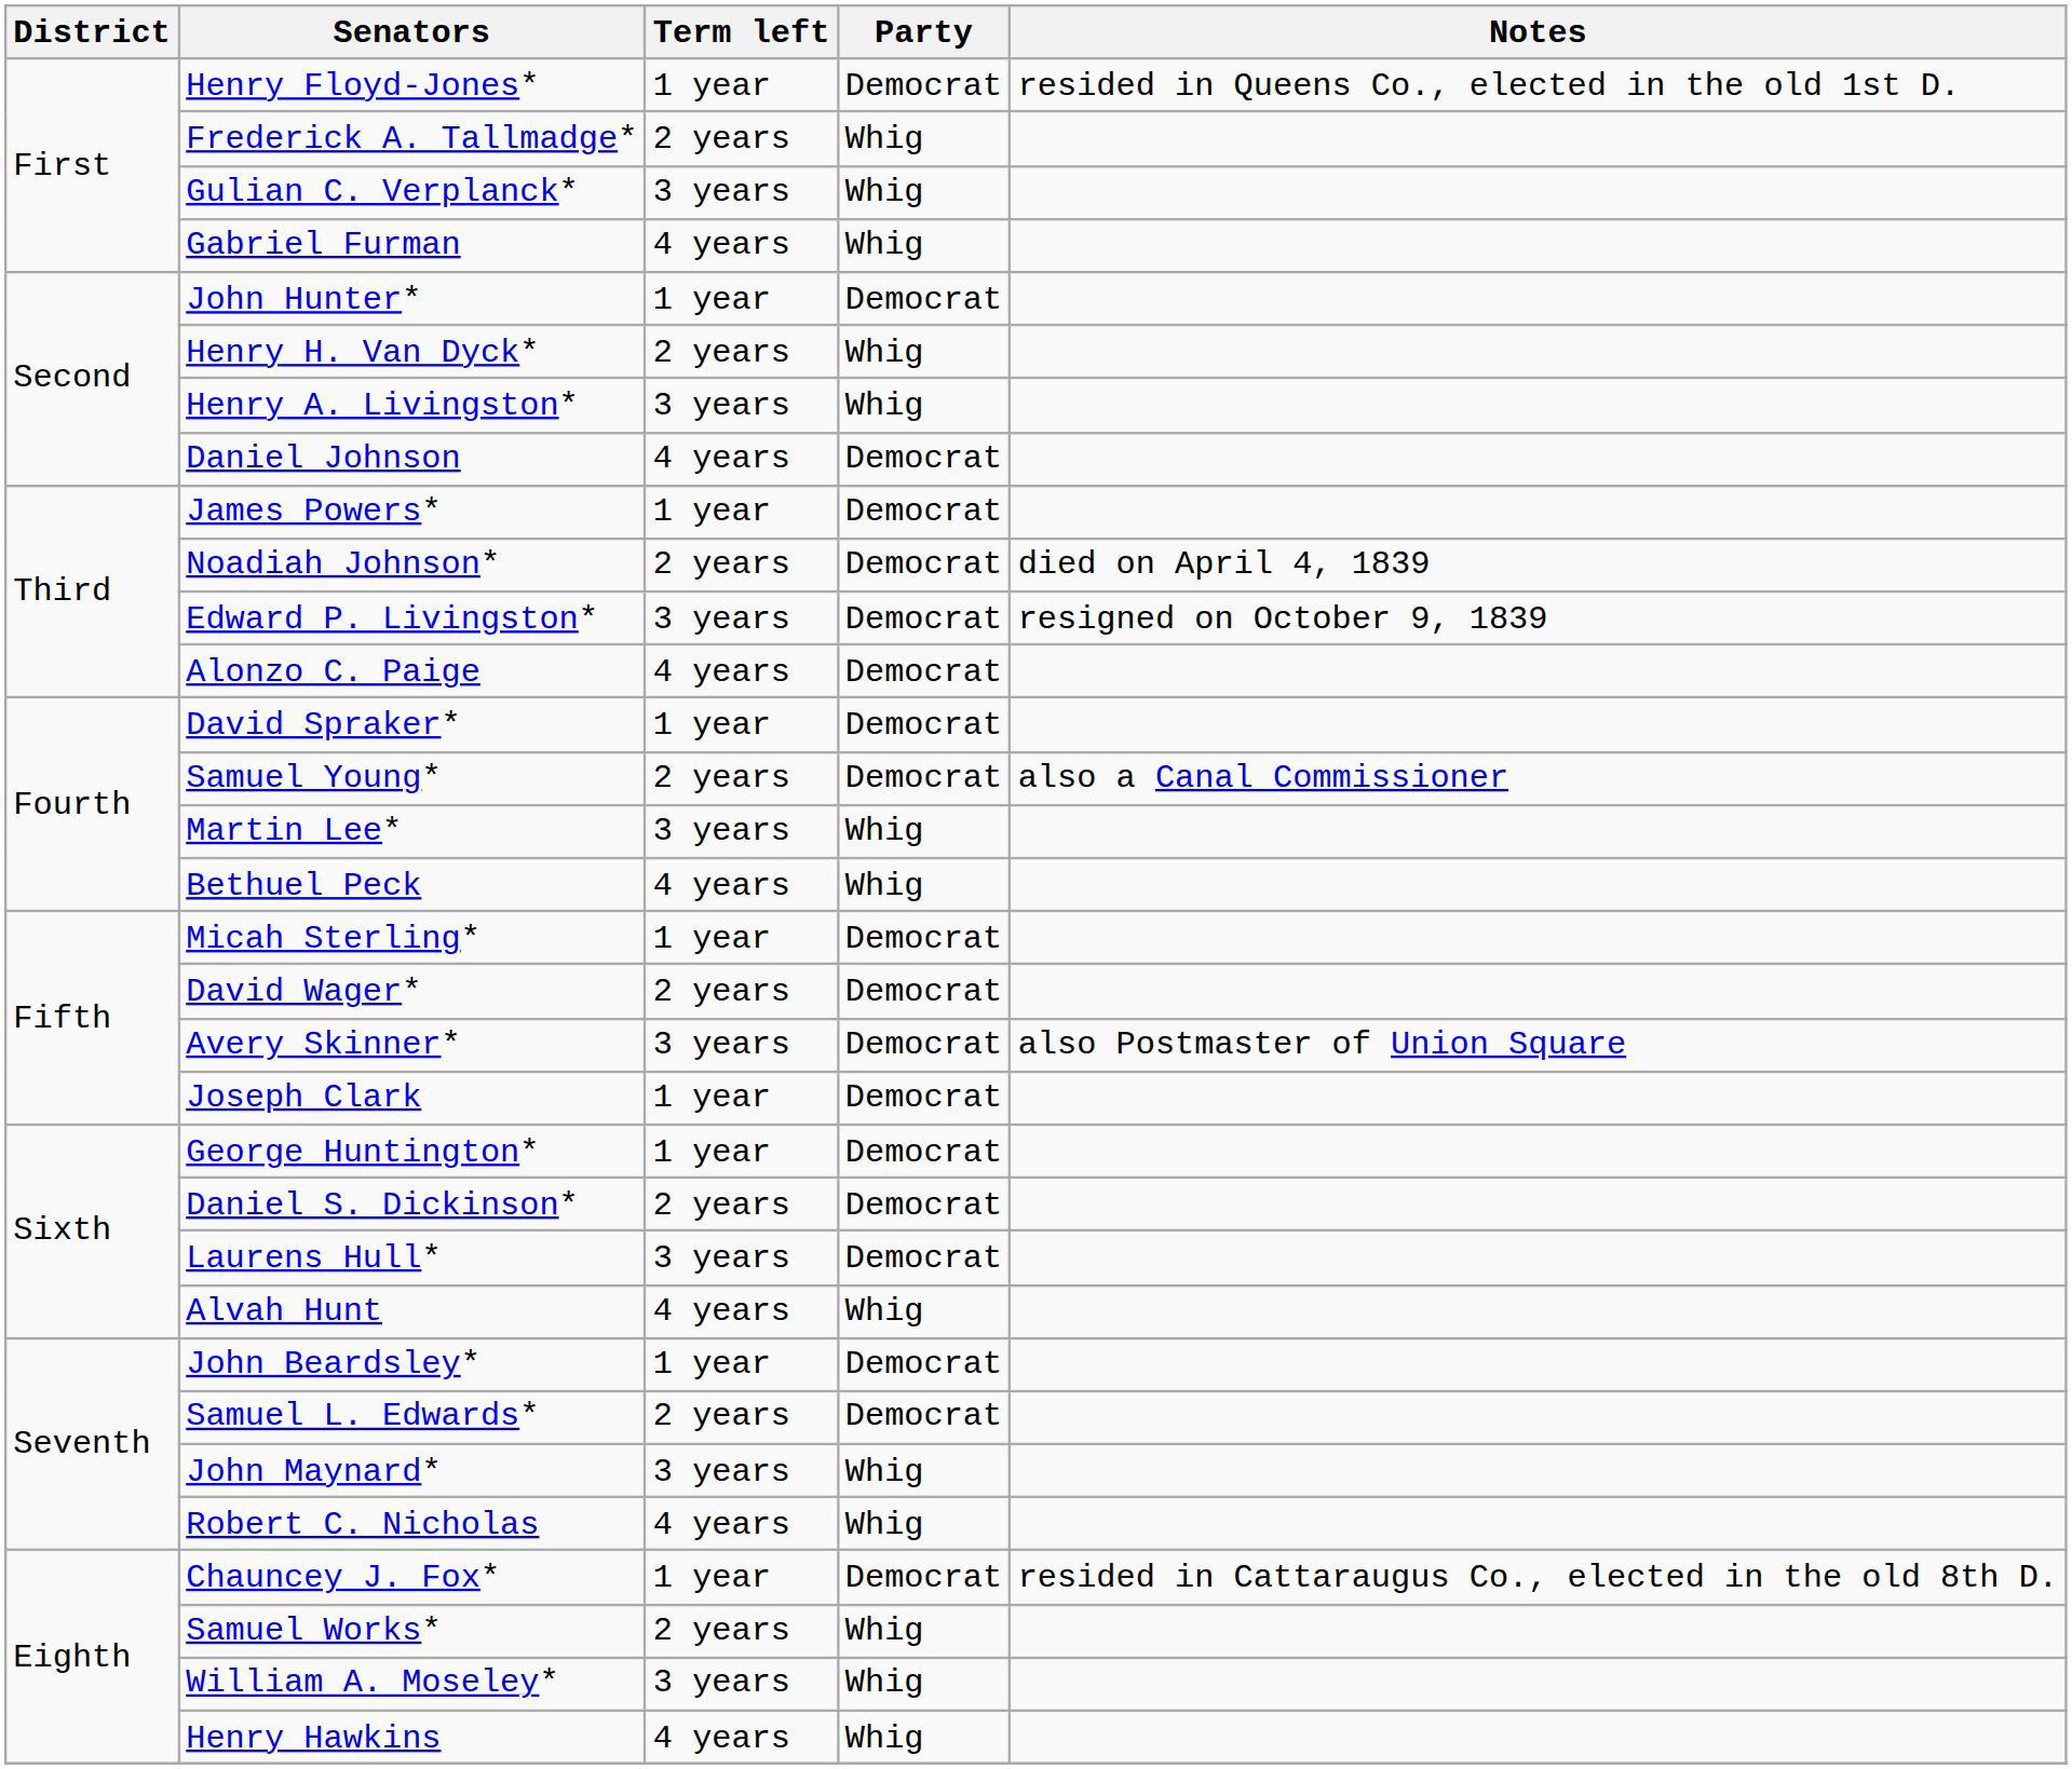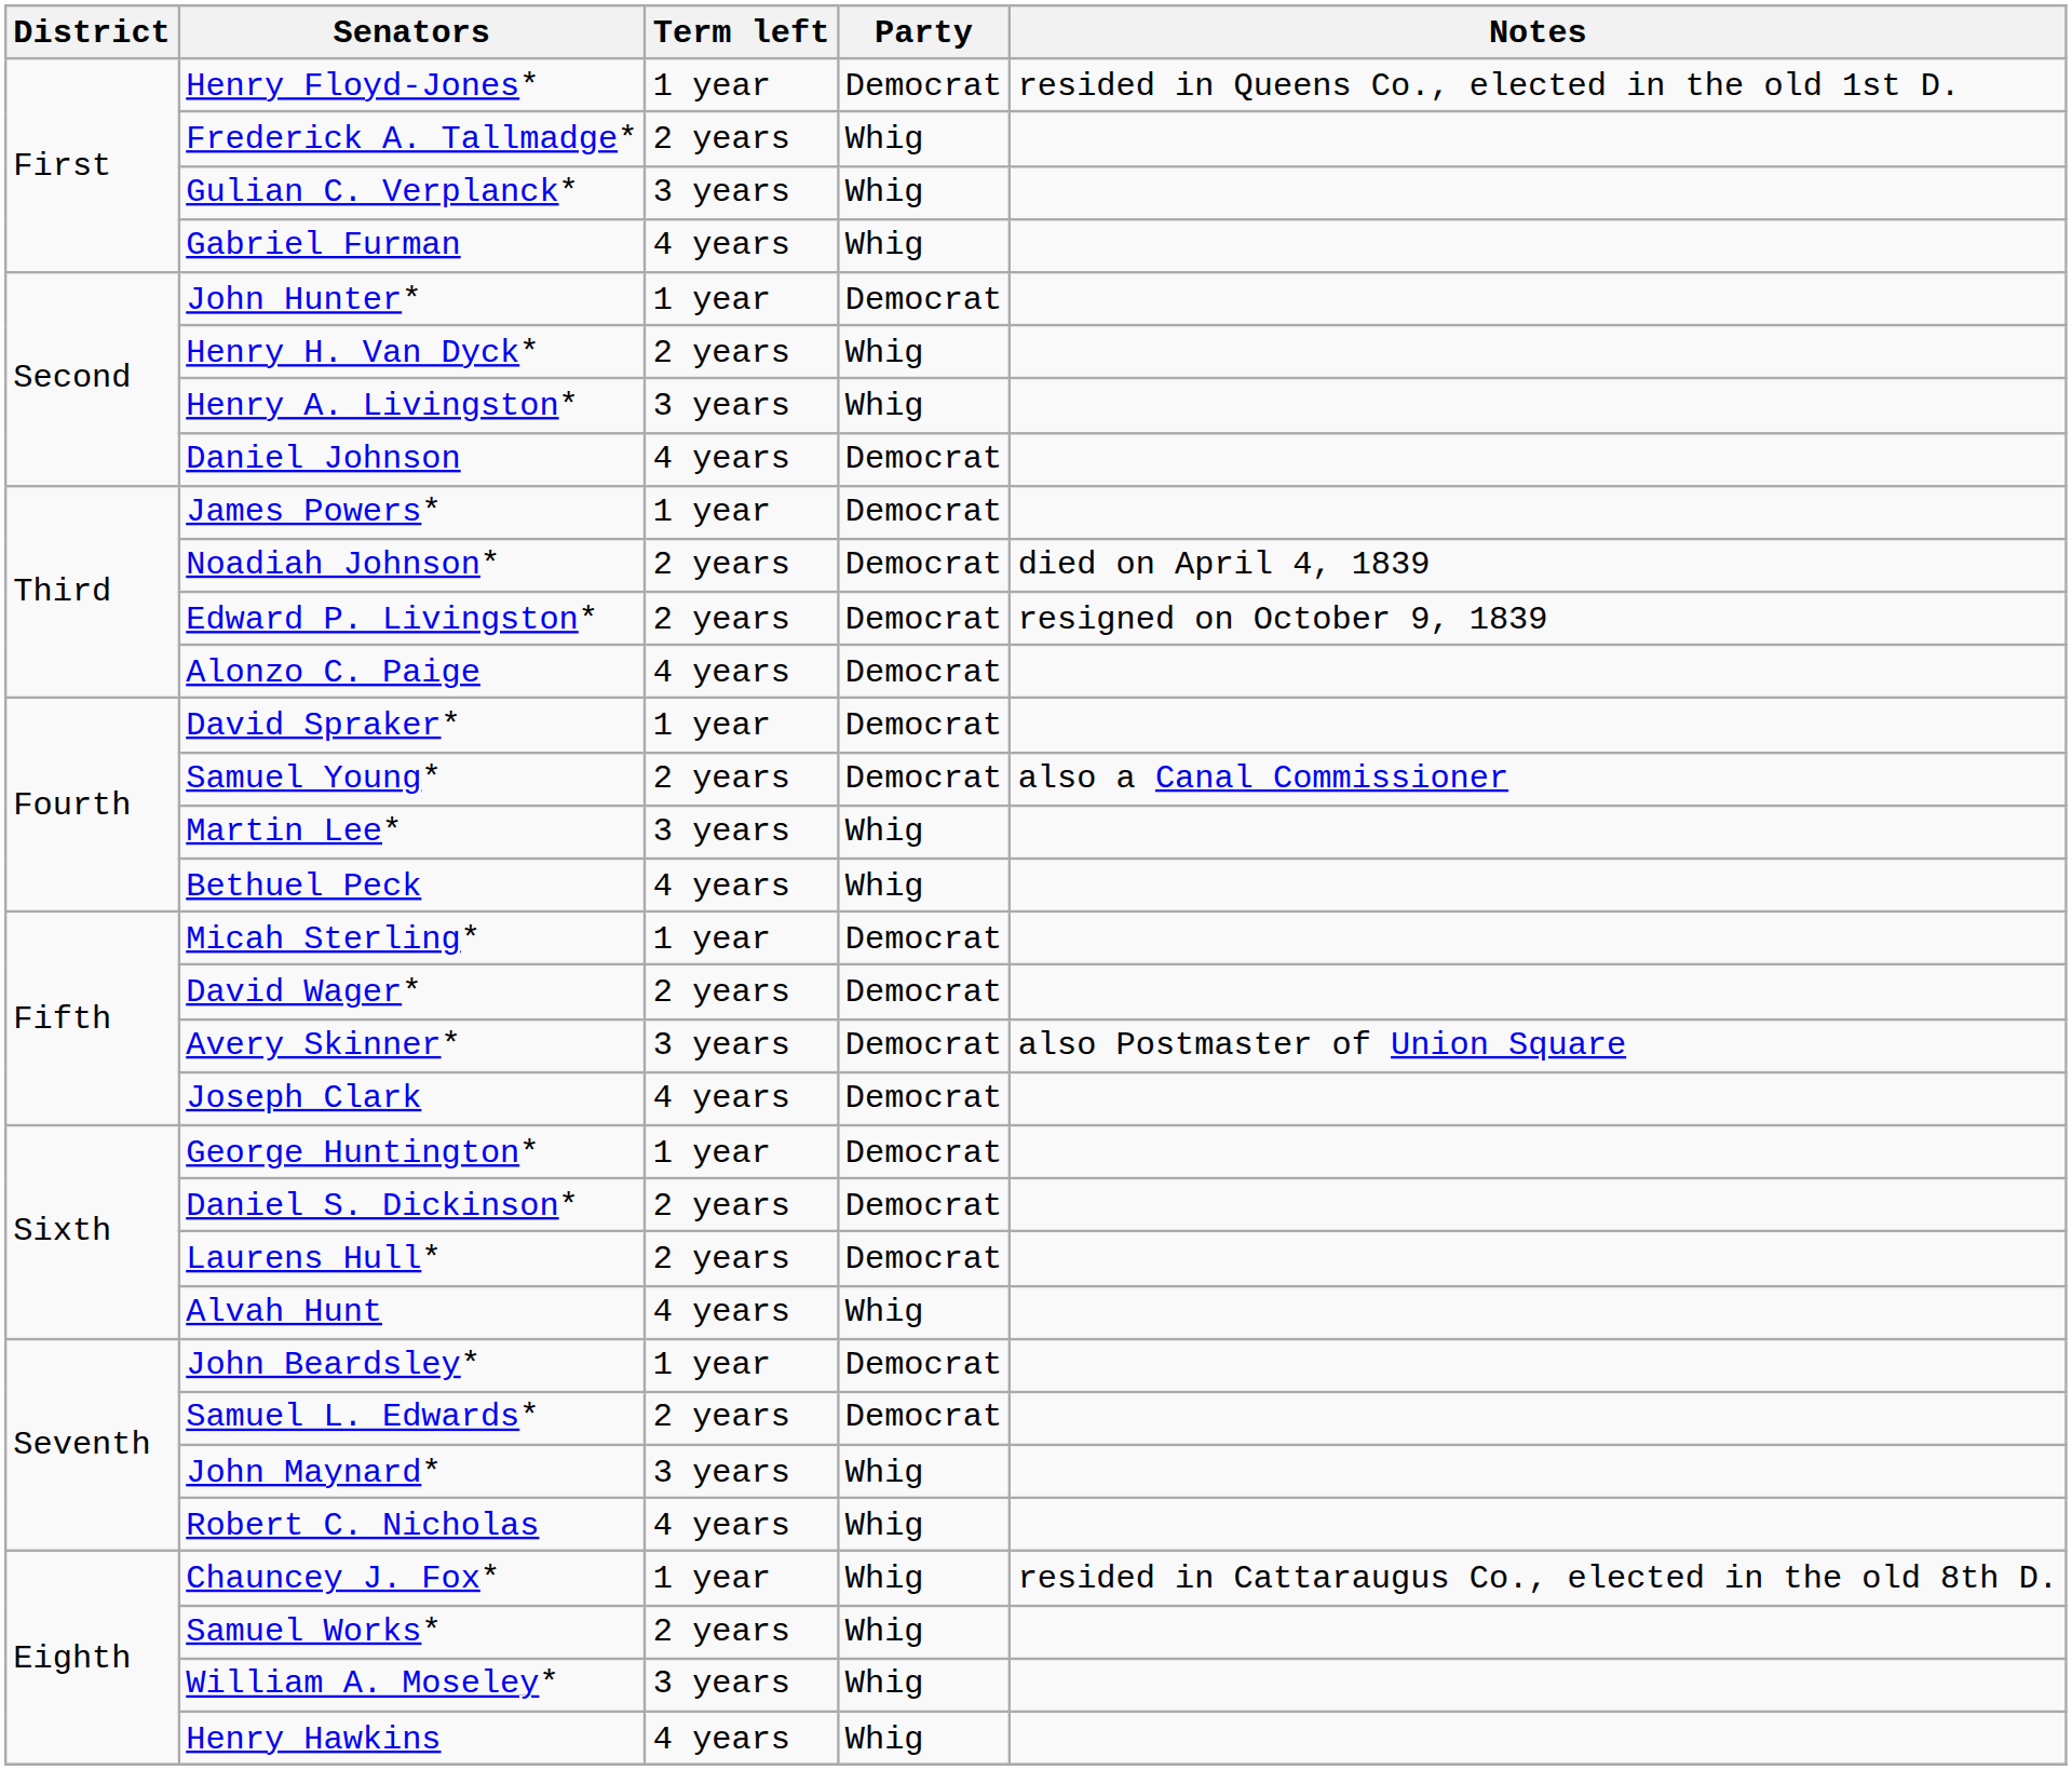Edward P. Livingston* | Term left: 3 years -> 2 years
Joseph Clark | Term left: 1 year -> 4 years
Laurens Hull* | Term left: 3 years -> 2 years
Chauncey J. Fox* | Party: Democrat -> Whig
